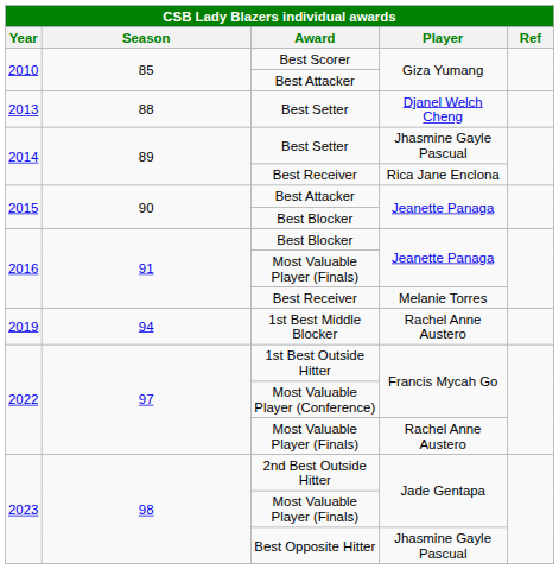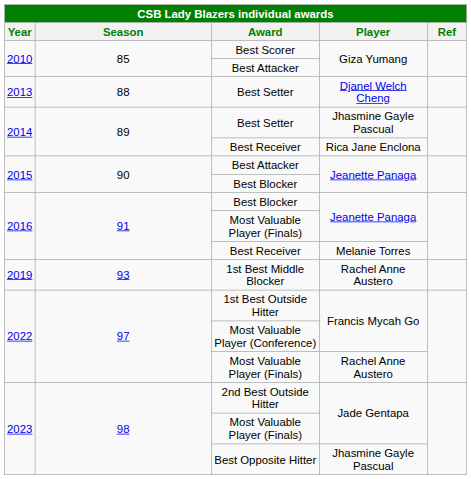1st Best Middle Blocker | Season: 94 -> 93
